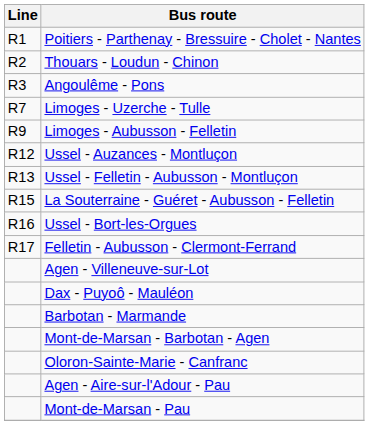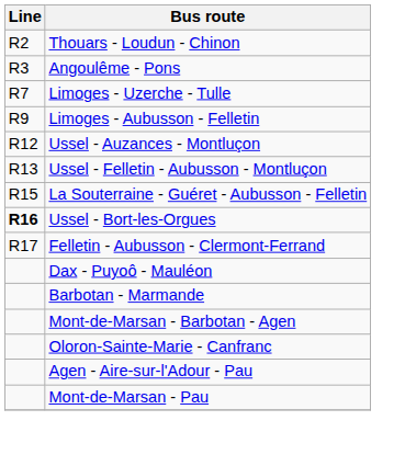- row: R1 | Poitiers - Parthenay - Bressuire - Cholet - Nantes
Ussel - Bort-les-Orgues | Line: normal -> bold
- row: Agen - Villeneuve-sur-Lot
